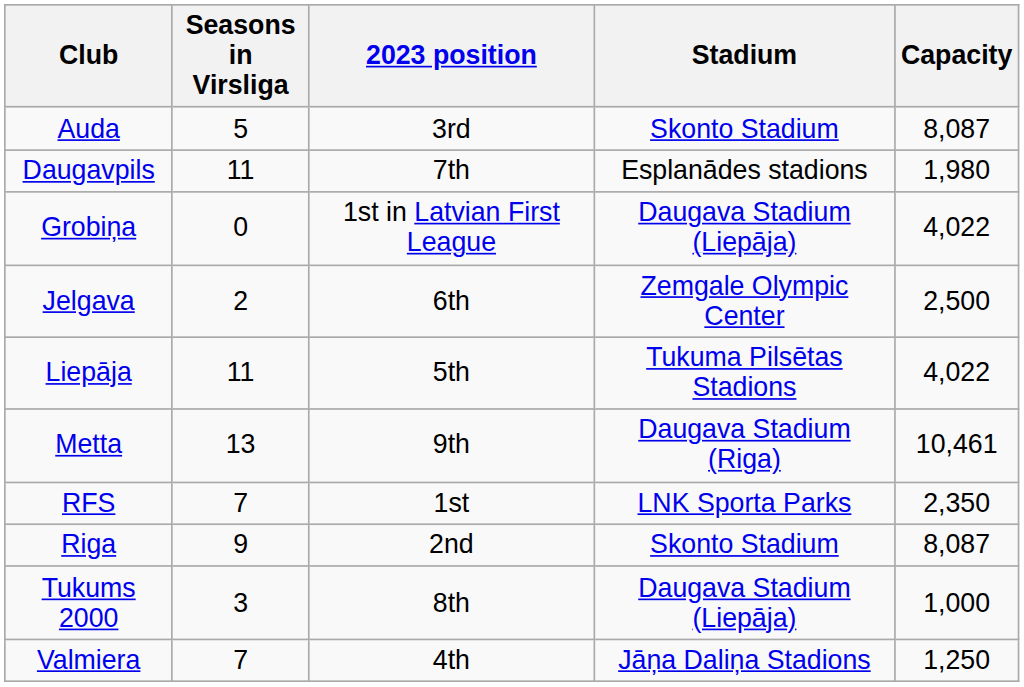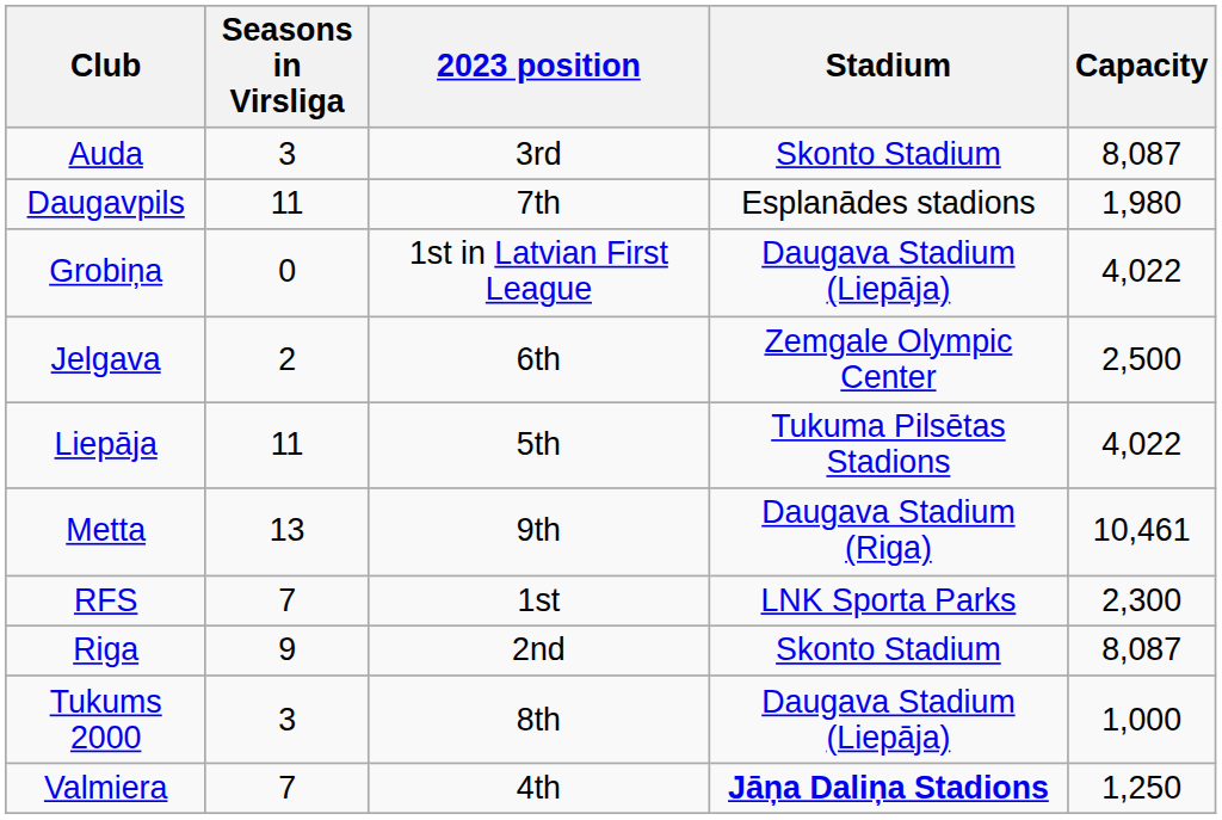Auda | Seasons in Virsliga: 5 -> 3
RFS | Capacity: 2,350 -> 2,300
Valmiera | Stadium: normal -> bold
